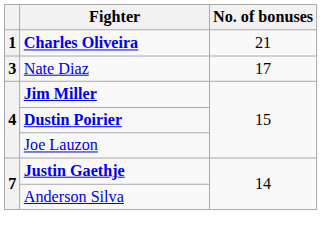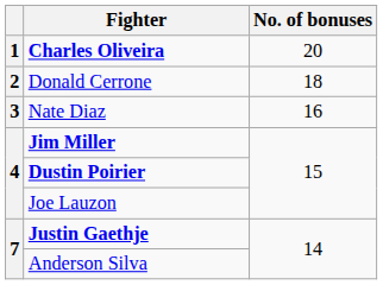Charles Oliveira | No. of bonuses: 21 -> 20
+ row: 2 | Donald Cerrone | 18
Nate Diaz | No. of bonuses: 17 -> 16
